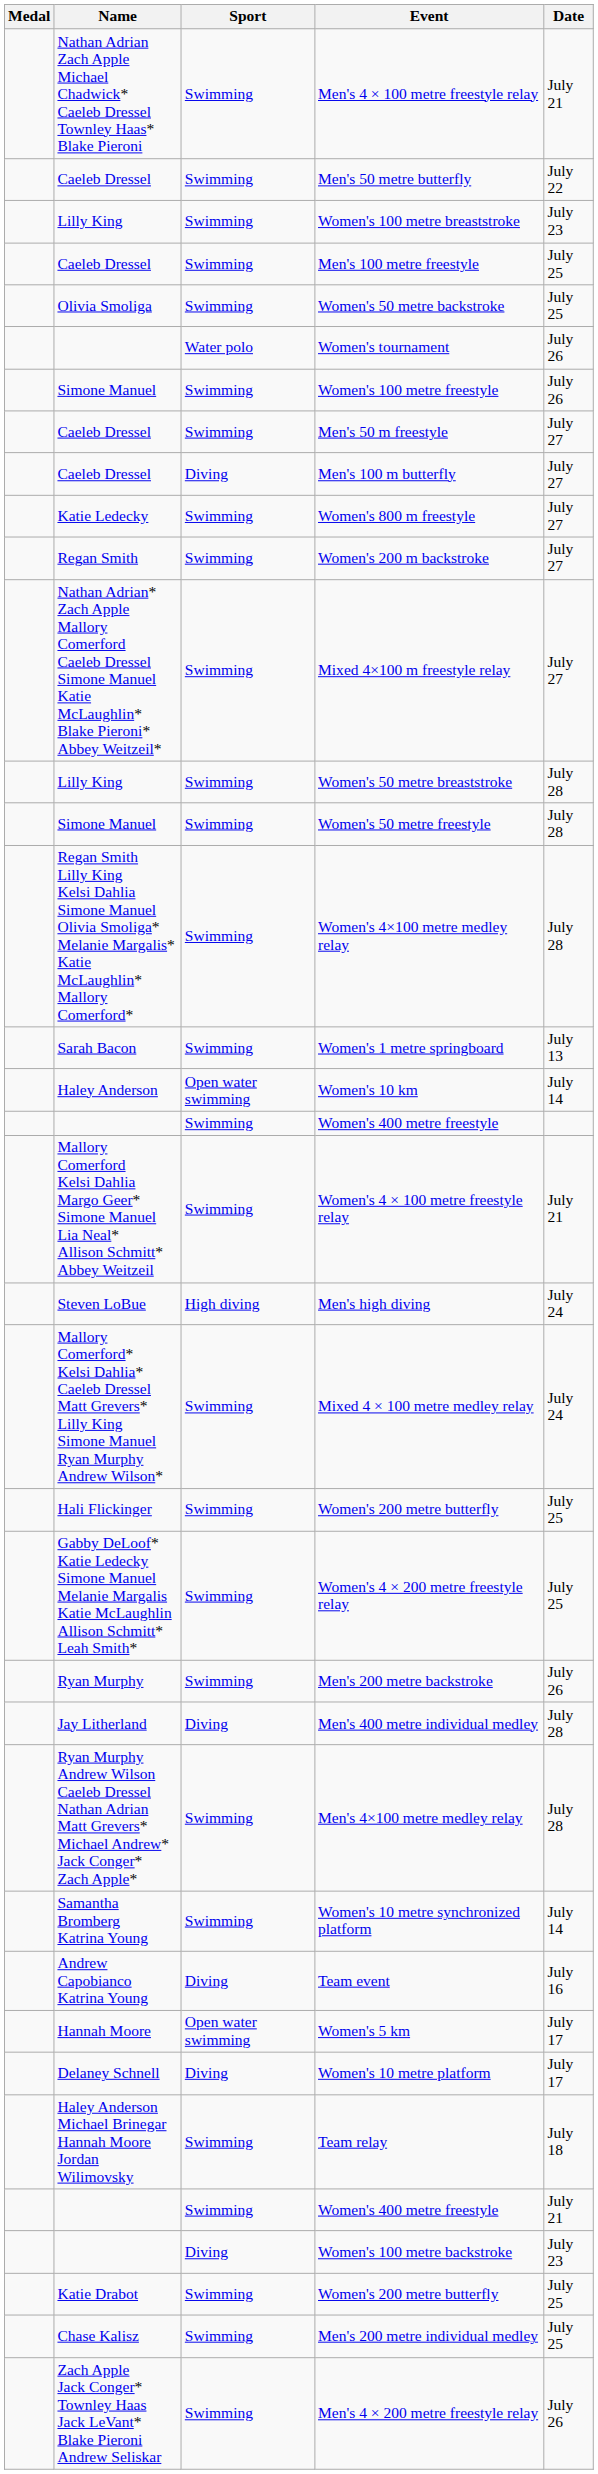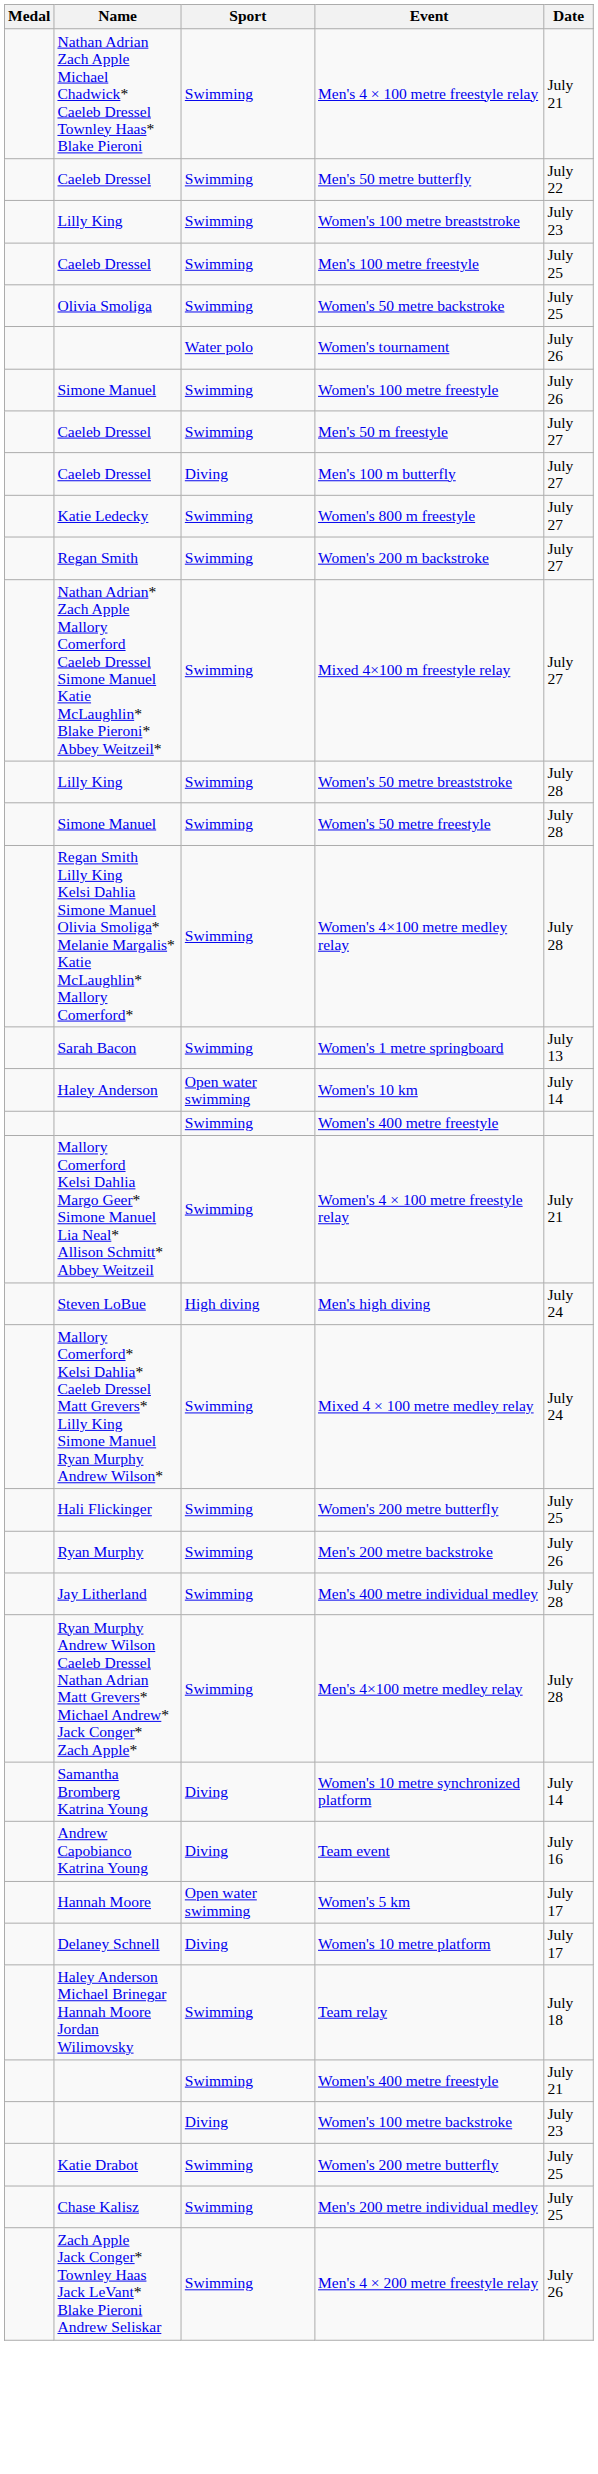- row: Gabby DeLoof* Katie Ledecky Simone Manuel Melanie Margalis Katie McLaughlin Allison Schmitt* Leah Smith* | Swimming | Women's 4 × 200 metre freestyle relay | July 25
Men's 400 metre individual medley | Sport: Diving -> Swimming
Women's 10 metre synchronized platform | Sport: Swimming -> Diving
